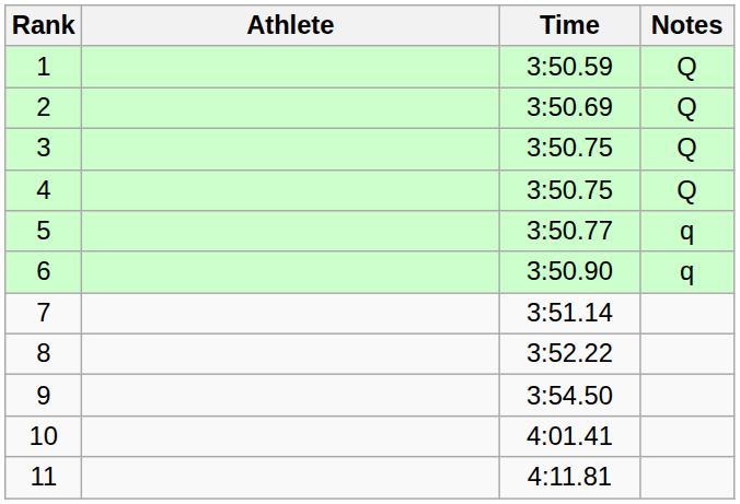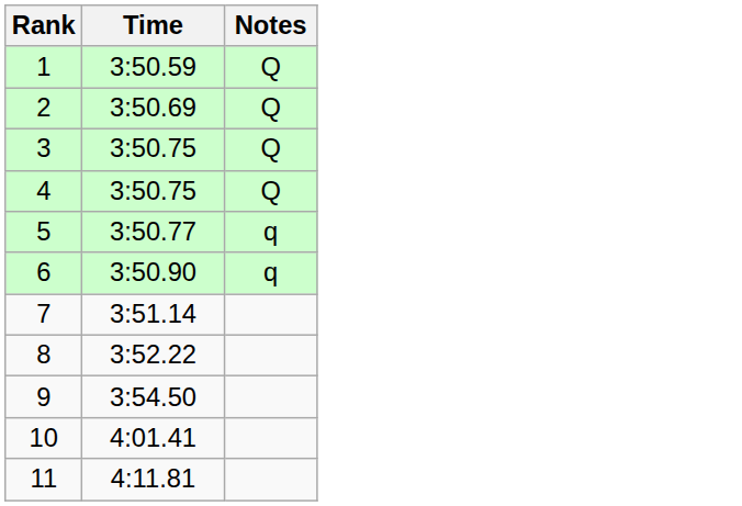- column: Athlete
